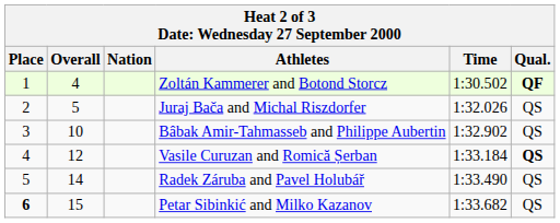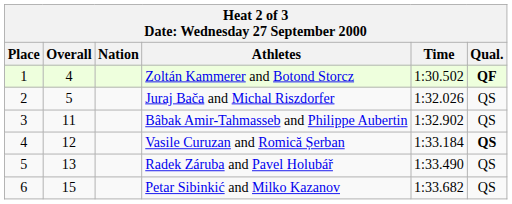Bâbak Amir-Tahmasseb and Philippe Aubertin | Overall: 10 -> 11
Radek Záruba and Pavel Holubář | Overall: 14 -> 13
Petar Sibinkić and Milko Kazanov | Place: bold -> normal
